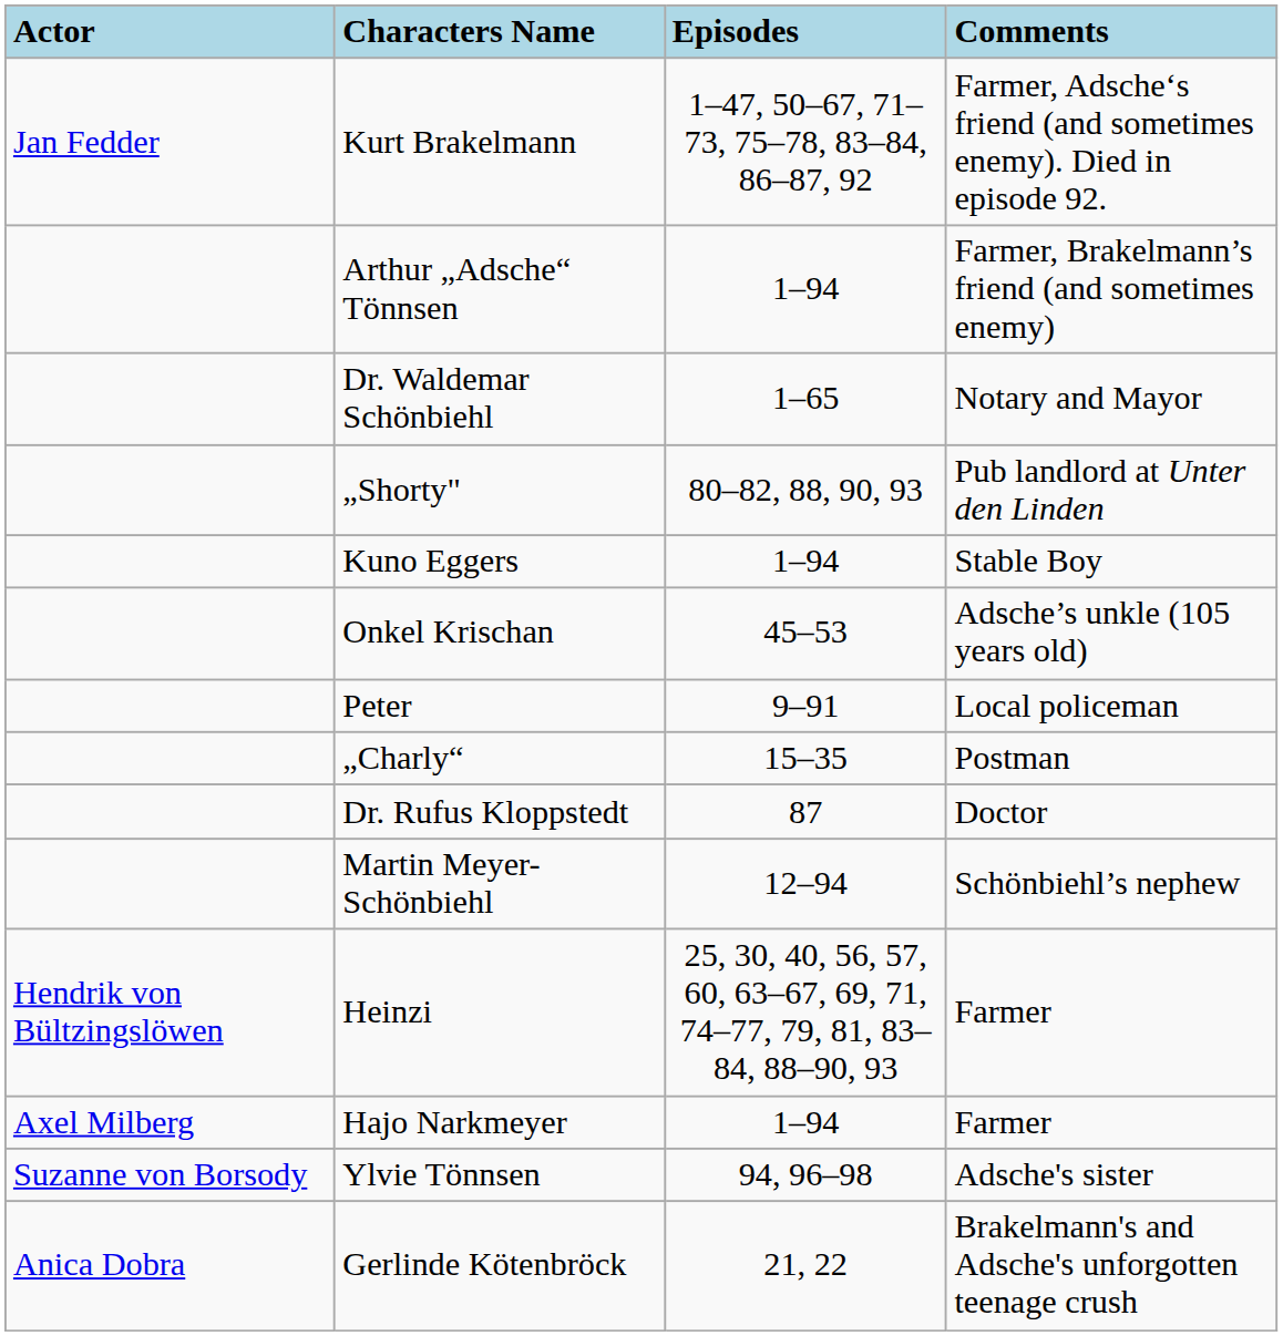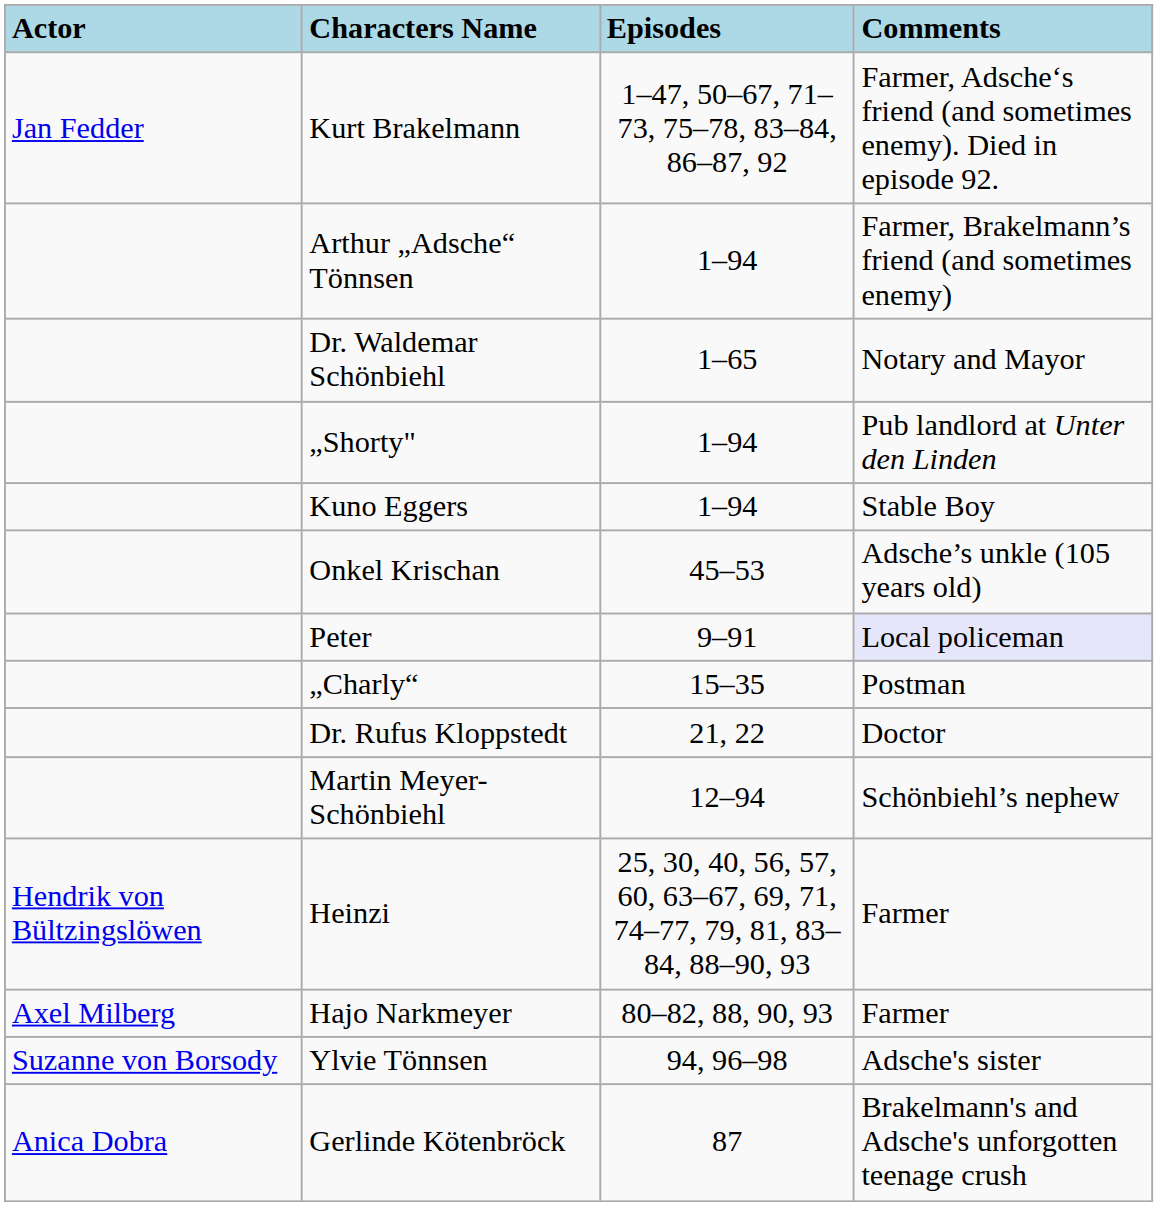„Shorty" | Episodes: 80–82, 88, 90, 93 -> 1–94
Peter | Comments: no background -> lavender background
Dr. Rufus Kloppstedt | Episodes: 87 -> 21, 22
Hajo Narkmeyer | Episodes: 1–94 -> 80–82, 88, 90, 93
Gerlinde Kötenbröck | Episodes: 21, 22 -> 87
